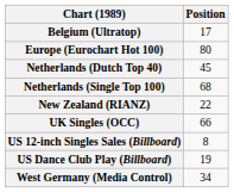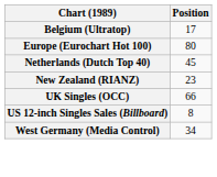- row: Netherlands (Single Top 100) | 68
New Zealand (RIANZ) | Position: 22 -> 23
- row: US Dance Club Play (Billboard) | 19
